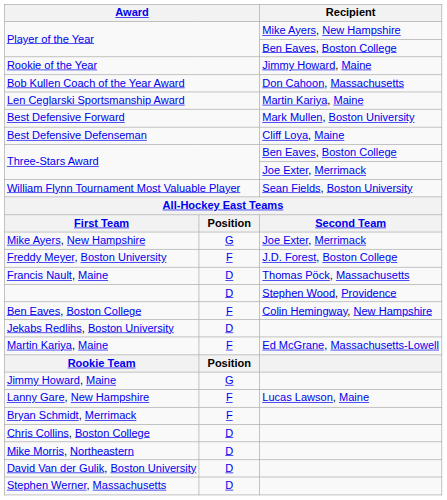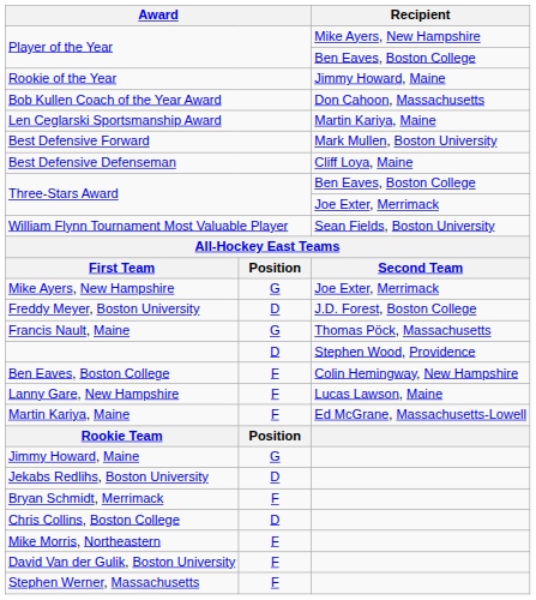Freddy Meyer, Boston University | column 2: F -> D
Francis Nault, Maine | column 2: D -> G
rows swapped: Lanny Gare, New Hampshire <-> Jekabs Redlihs, Boston University
Mike Morris, Northeastern | column 2: D -> F
David Van der Gulik, Boston University | column 2: D -> F
Stephen Werner, Massachusetts | column 2: D -> F
